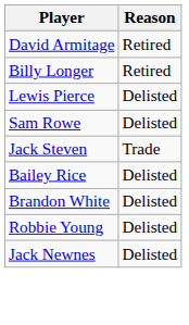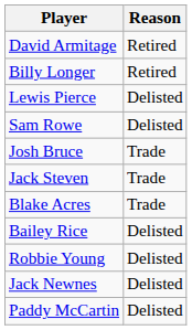+ row: Josh Bruce | Trade
+ row: Blake Acres | Trade
- row: Brandon White | Delisted
+ row: Paddy McCartin | Delisted
